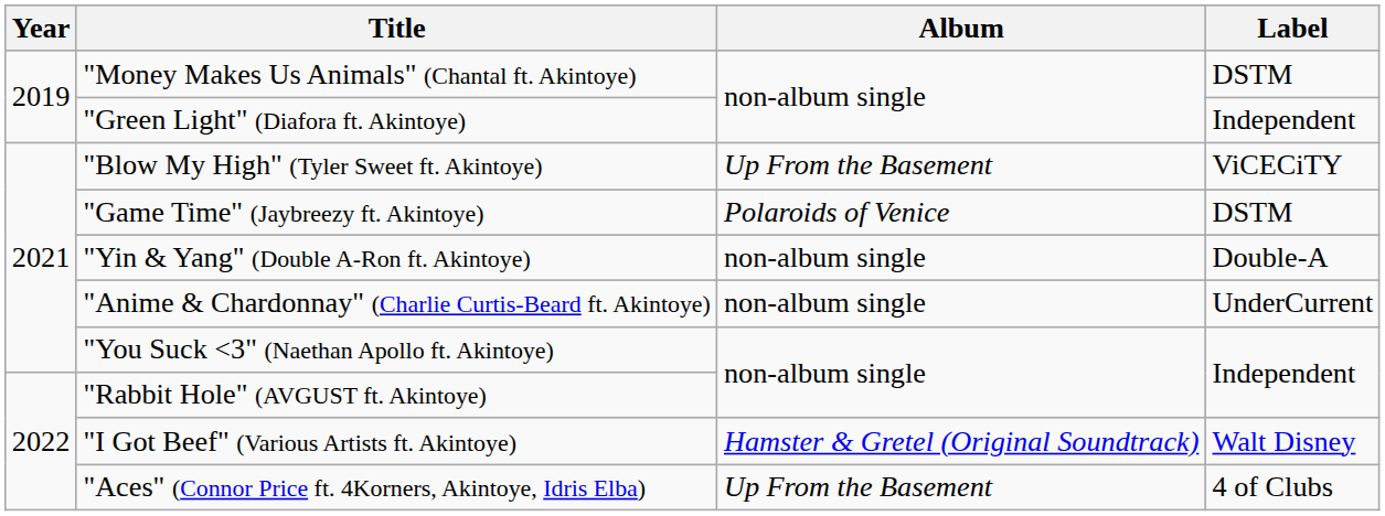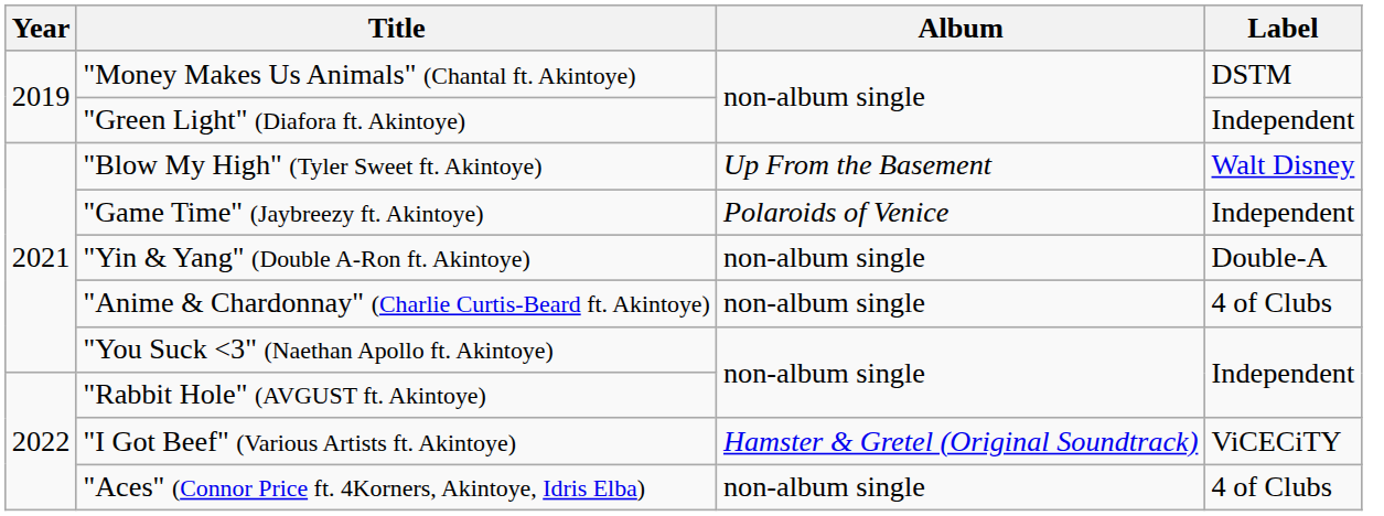"Blow My High" (Tyler Sweet ft. Akintoye) | Label: ViCECiTY -> Walt Disney
"Game Time" (Jaybreezy ft. Akintoye) | Label: DSTM -> Independent
"Anime & Chardonnay" (Charlie Curtis-Beard ft. Akintoye) | Label: UnderCurrent -> 4 of Clubs
"I Got Beef" (Various Artists ft. Akintoye) | Label: Walt Disney -> ViCECiTY
"Aces" (Connor Price ft. 4Korners, Akintoye, Idris Elba) | Album: Up From the Basement -> non-album single
